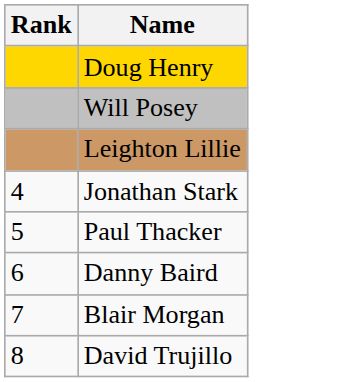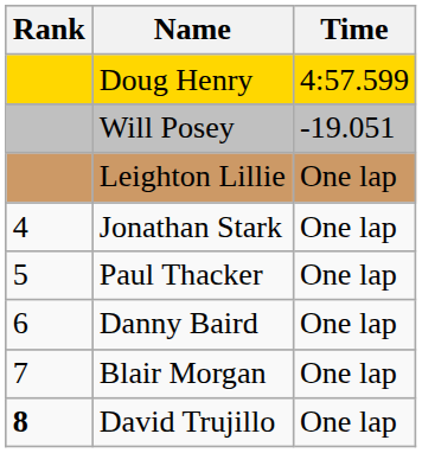+ column: Time | 4:57.599 | -19.051 | One lap | One lap | One lap | One lap | One lap | One lap
David Trujillo | Rank: normal -> bold
